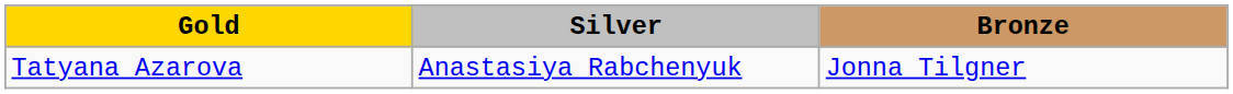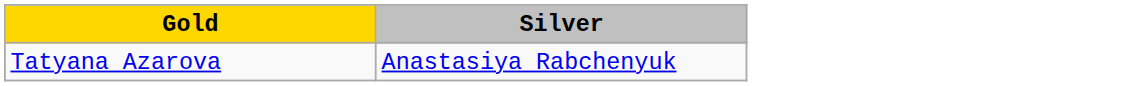- column: Bronze | Jonna Tilgner
